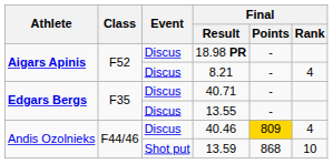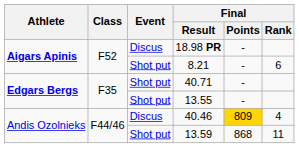8.21 | Event: Discus -> Shot put
8.21 | Final / Rank: 4 -> 6
40.71 | Event: Discus -> Shot put
13.55 | Event: Discus -> Shot put
13.59 | Final / Rank: 10 -> 11
